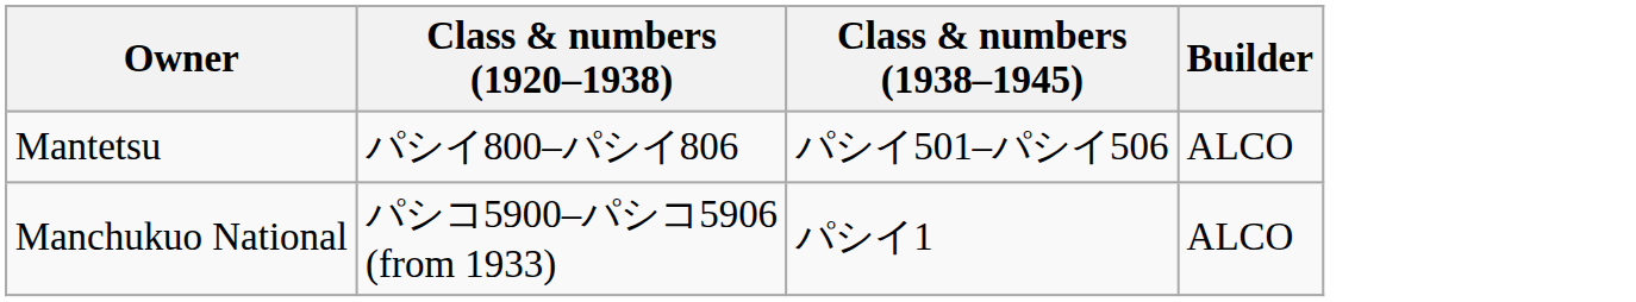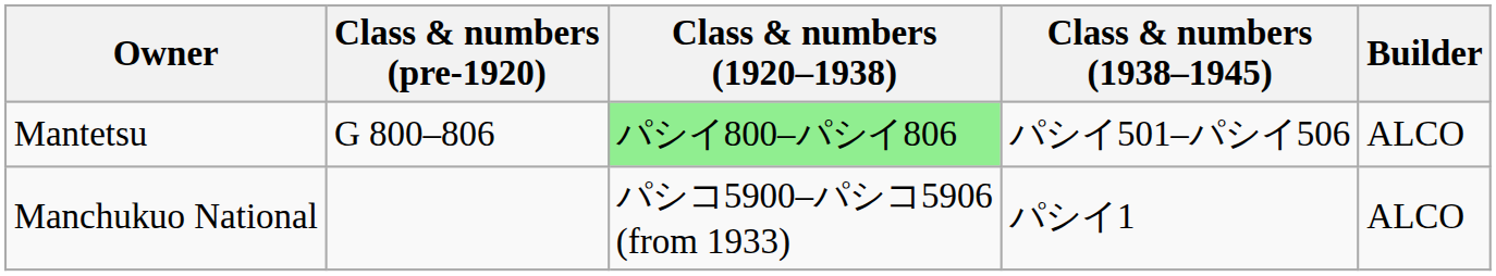+ column: Class & numbers (pre-1920) | G 800–806
Mantetsu | Class & numbers (1920–1938): no background -> lightgreen background
